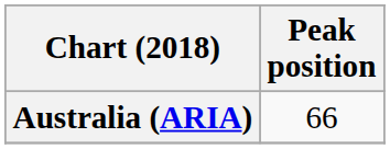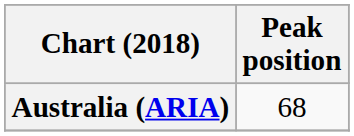Australia (ARIA) | Peak position: 66 -> 68
